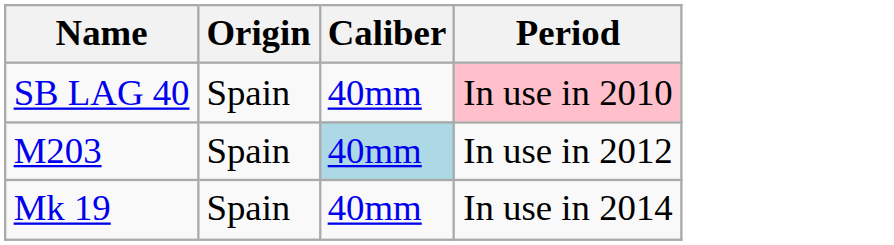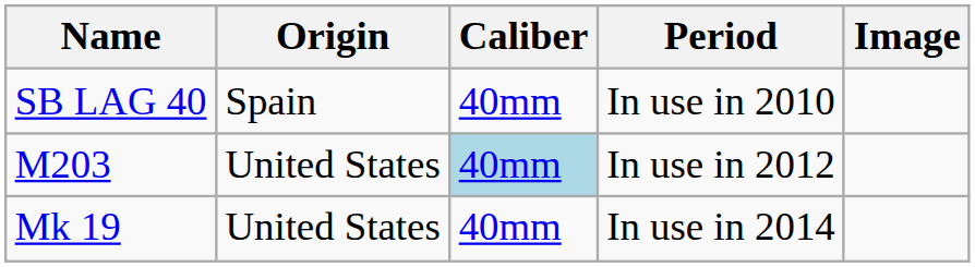+ column: Image
SB LAG 40 | Period: pink background -> no background
M203 | Origin: Spain -> United States
Mk 19 | Origin: Spain -> United States
